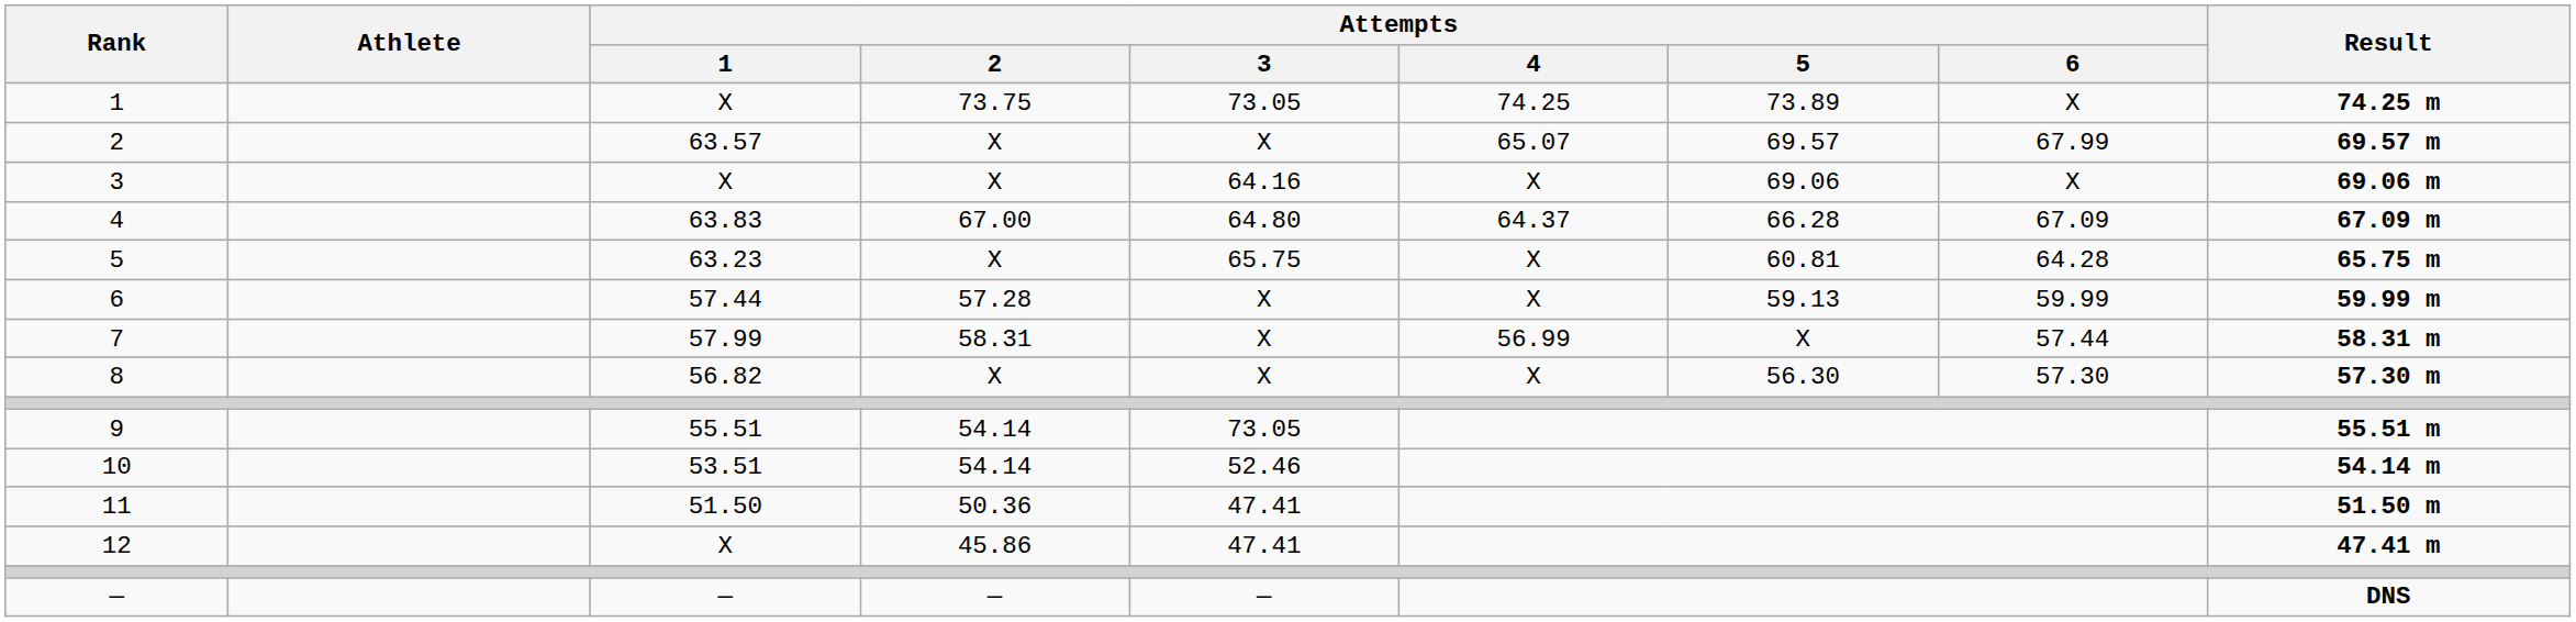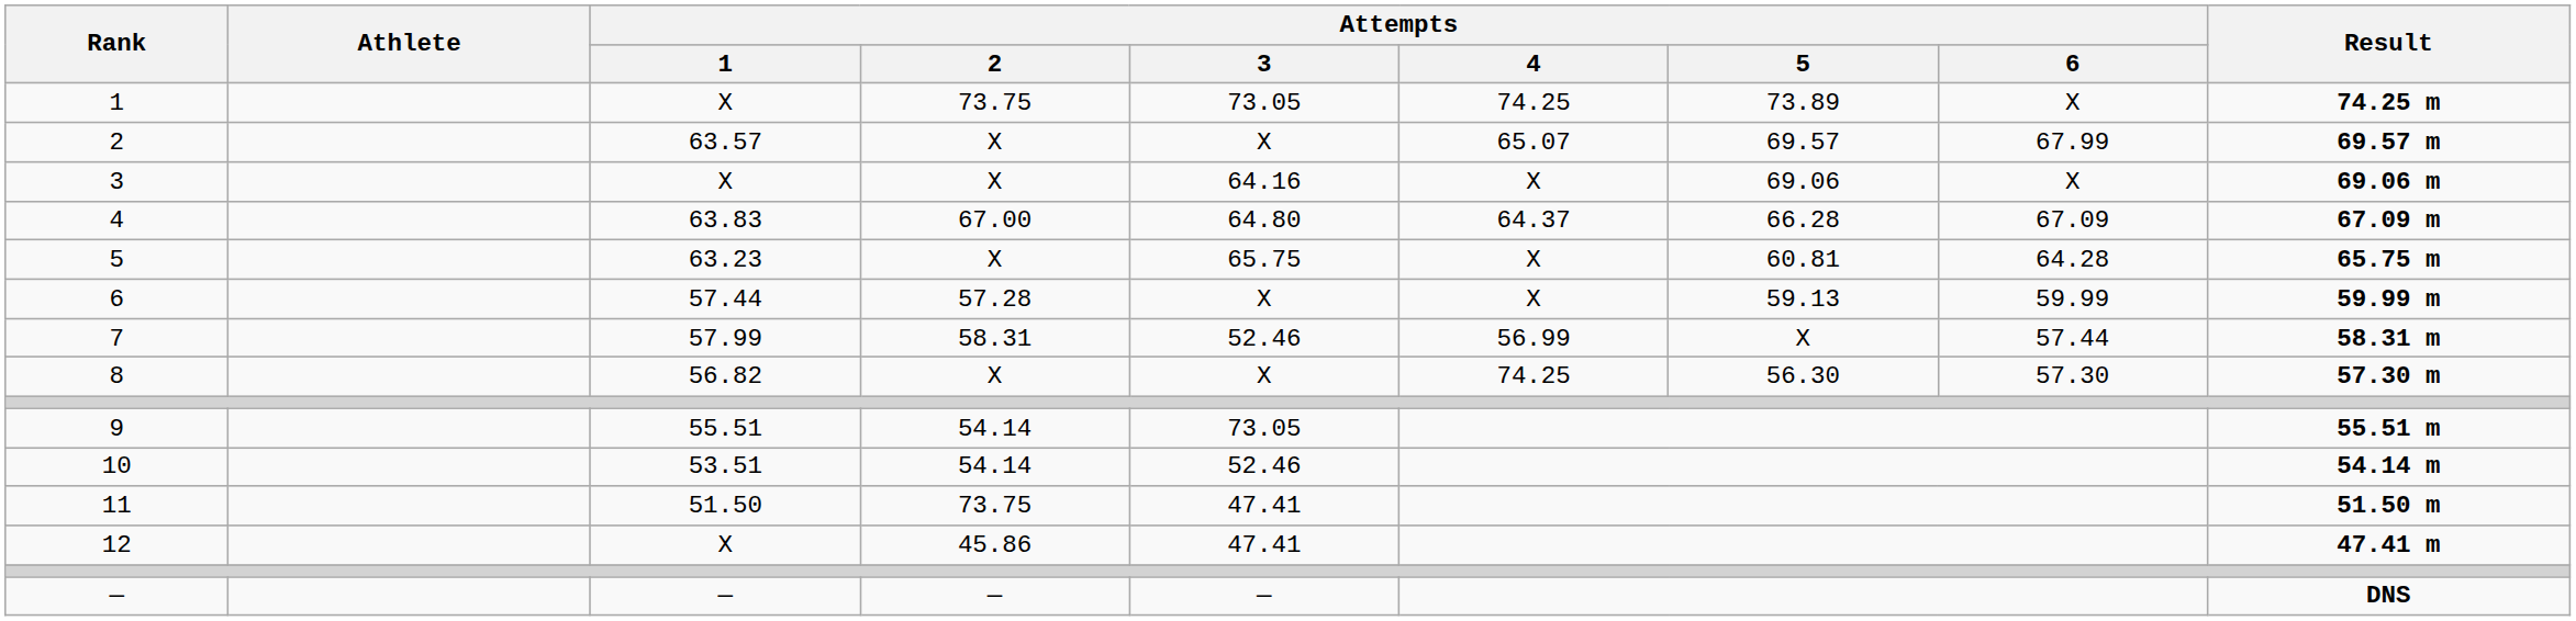7 | Attempts / 3: X -> 52.46
8 | Attempts / 4: X -> 74.25
11 | Attempts / 2: 50.36 -> 73.75
